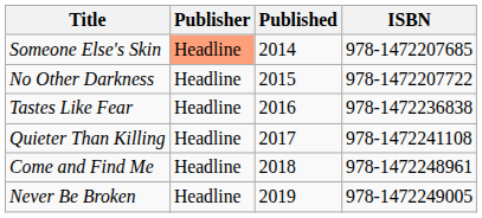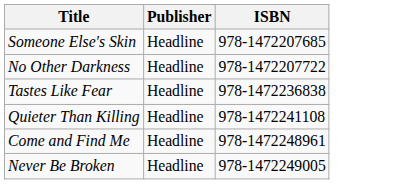- column: Published | 2014 | 2015 | 2016 | 2017 | 2018 | 2019
Someone Else's Skin | Publisher: lightsalmon background -> no background
